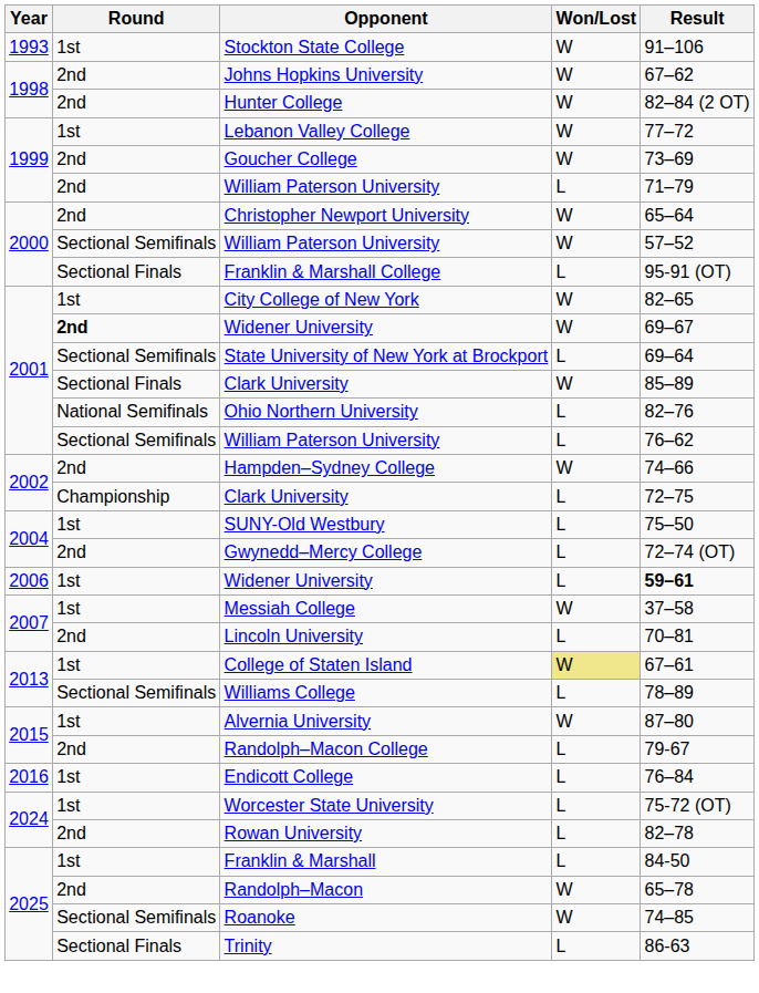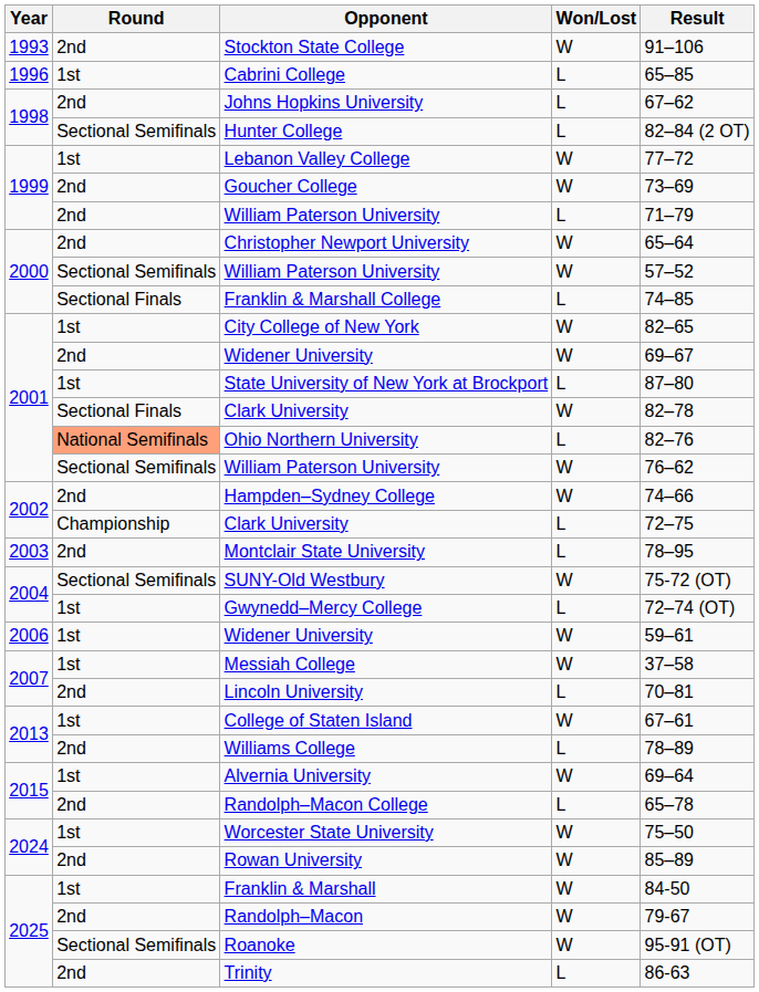Stockton State College | Round: 1st -> 2nd
+ row: 1996 | 1st | Cabrini College | L | 65–85
Johns Hopkins University | Won/Lost: W -> L
Hunter College | Round: 2nd -> Sectional Semifinals
Hunter College | Won/Lost: W -> L
Franklin & Marshall College | Result: 95-91 (OT) -> 74–85
2001 / Widener University | Round: bold -> normal
State University of New York at Brockport | Round: Sectional Semifinals -> 1st
State University of New York at Brockport | Result: 69–64 -> 87–80
2001 / Clark University | Result: 85–89 -> 82–78
Ohio Northern University | Round: no background -> lightsalmon background
2001 / William Paterson University | Won/Lost: L -> W
+ row: 2003 | 2nd | Montclair State University | L | 78–95
SUNY-Old Westbury | Round: 1st -> Sectional Semifinals
SUNY-Old Westbury | Won/Lost: L -> W
SUNY-Old Westbury | Result: 75–50 -> 75-72 (OT)
Gwynedd–Mercy College | Round: 2nd -> 1st
2006 / Widener University | Won/Lost: L -> W
2006 / Widener University | Result: bold -> normal
College of Staten Island | Won/Lost: khaki background -> no background
Williams College | Round: Sectional Semifinals -> 2nd
Alvernia University | Result: 87–80 -> 69–64
Randolph–Macon College | Result: 79-67 -> 65–78
- row: 2016 | 1st | Endicott College | L | 76–84
Worcester State University | Won/Lost: L -> W
Worcester State University | Result: 75-72 (OT) -> 75–50
Rowan University | Won/Lost: L -> W
Rowan University | Result: 82–78 -> 85–89
Franklin & Marshall | Won/Lost: L -> W
Randolph–Macon | Result: 65–78 -> 79-67
Roanoke | Result: 74–85 -> 95-91 (OT)
Trinity | Round: Sectional Finals -> 2nd
